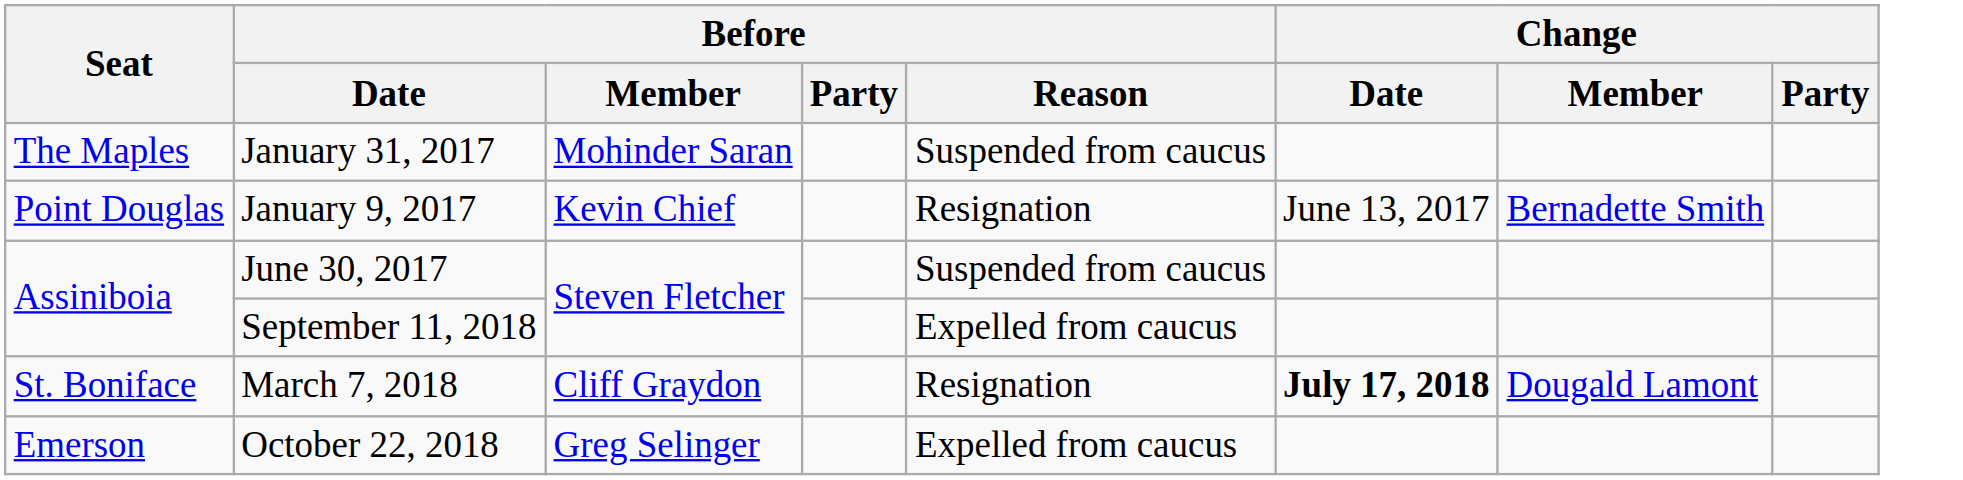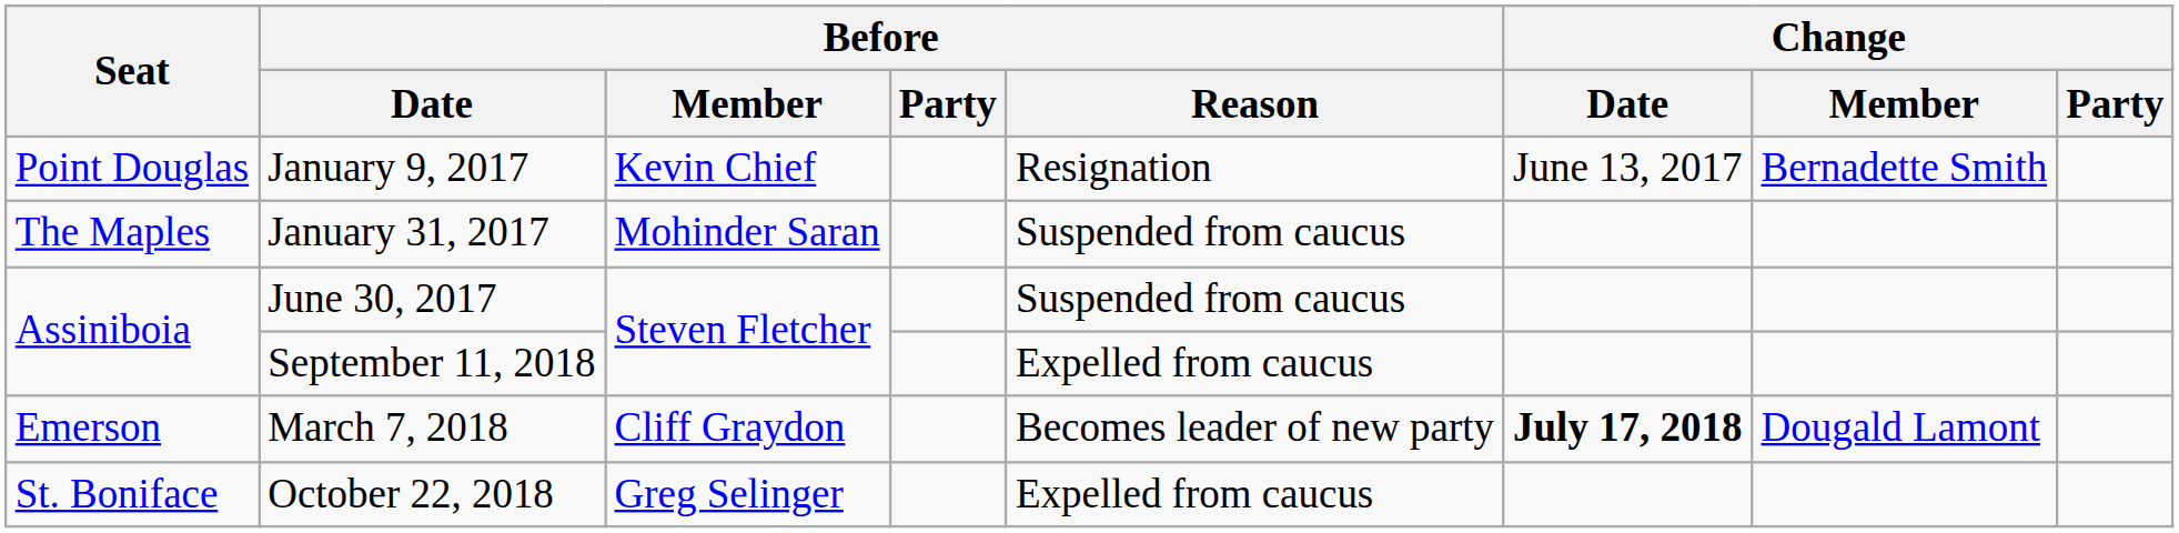rows swapped: January 9, 2017 <-> January 31, 2017
March 7, 2018 | Seat: St. Boniface -> Emerson
March 7, 2018 | Before / Reason: Resignation -> Becomes leader of new party
October 22, 2018 | Seat: Emerson -> St. Boniface
